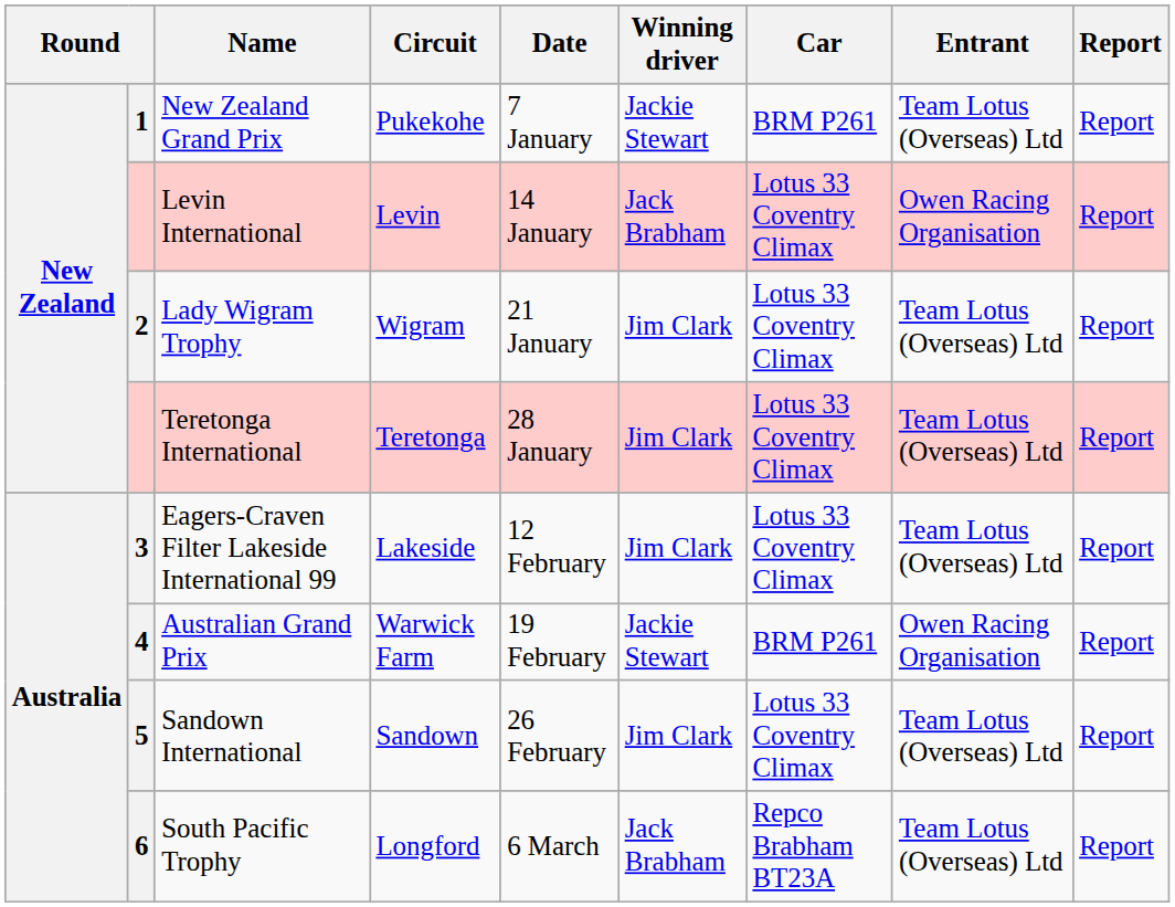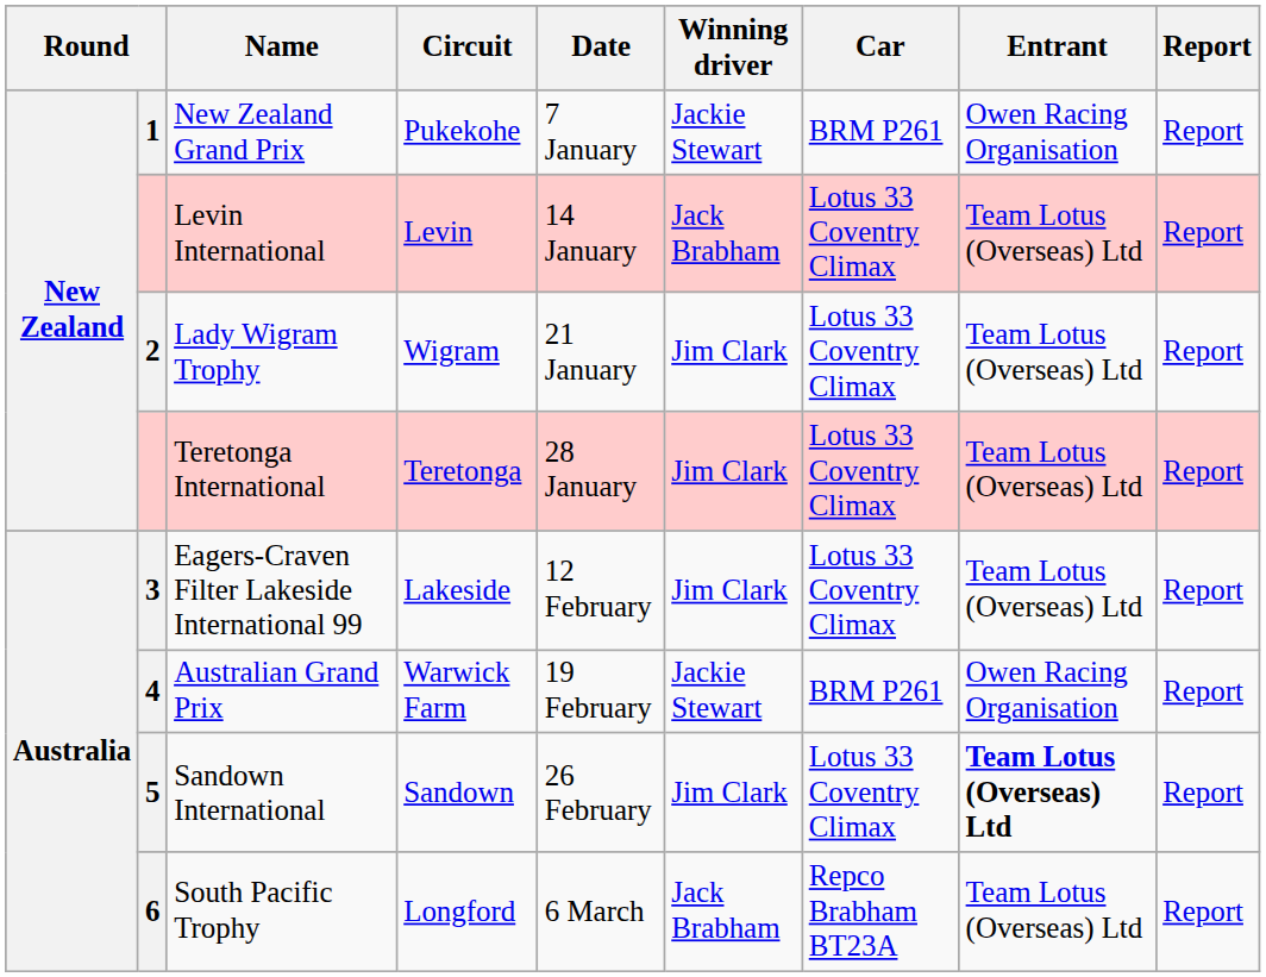New Zealand Grand Prix | Entrant: Team Lotus (Overseas) Ltd -> Owen Racing Organisation
Levin International | Entrant: Owen Racing Organisation -> Team Lotus (Overseas) Ltd
Sandown International | Entrant: normal -> bold
